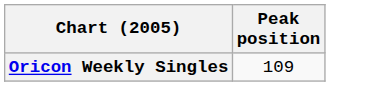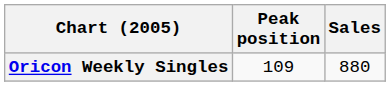+ column: Sales | 880
